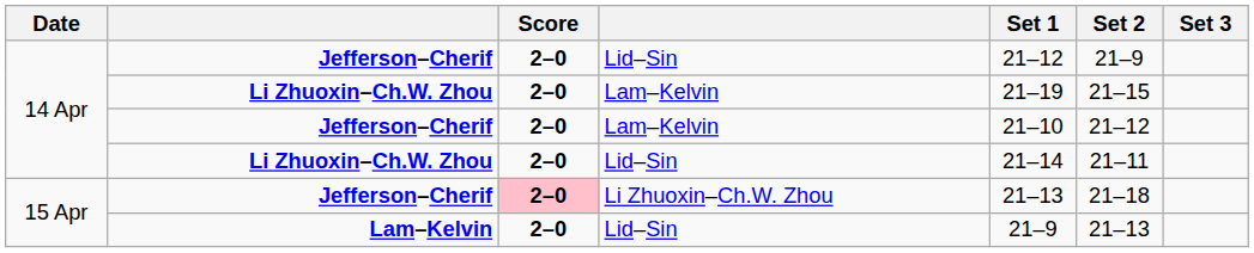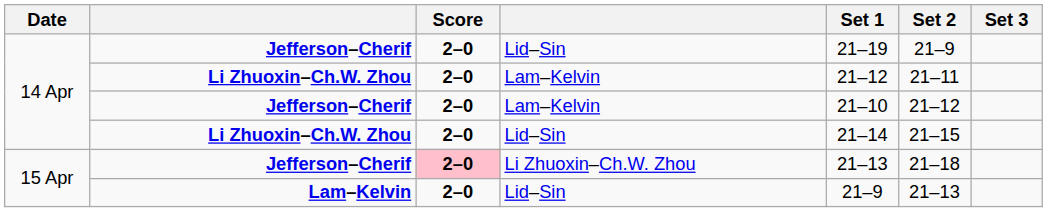Jefferson–Cherif / Lid–Sin | Set 1: 21–12 -> 21–19
Li Zhuoxin–Ch.W. Zhou / Lam–Kelvin | Set 1: 21–19 -> 21–12
Li Zhuoxin–Ch.W. Zhou / Lam–Kelvin | Set 2: 21–15 -> 21–11
Li Zhuoxin–Ch.W. Zhou / Lid–Sin | Set 2: 21–11 -> 21–15
